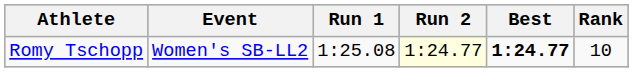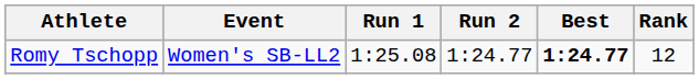Romy Tschopp | Run 2: lightyellow background -> no background
Romy Tschopp | Rank: 10 -> 12
